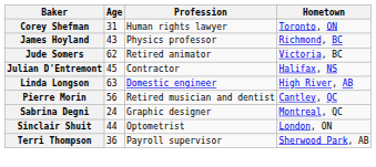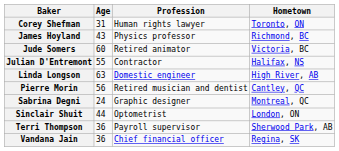Jude Somers | Age: 62 -> 60
Julian D'Entremont | Age: 45 -> 55
+ row: Vandana Jain | 36 | Chief financial officer | Regina, SK
